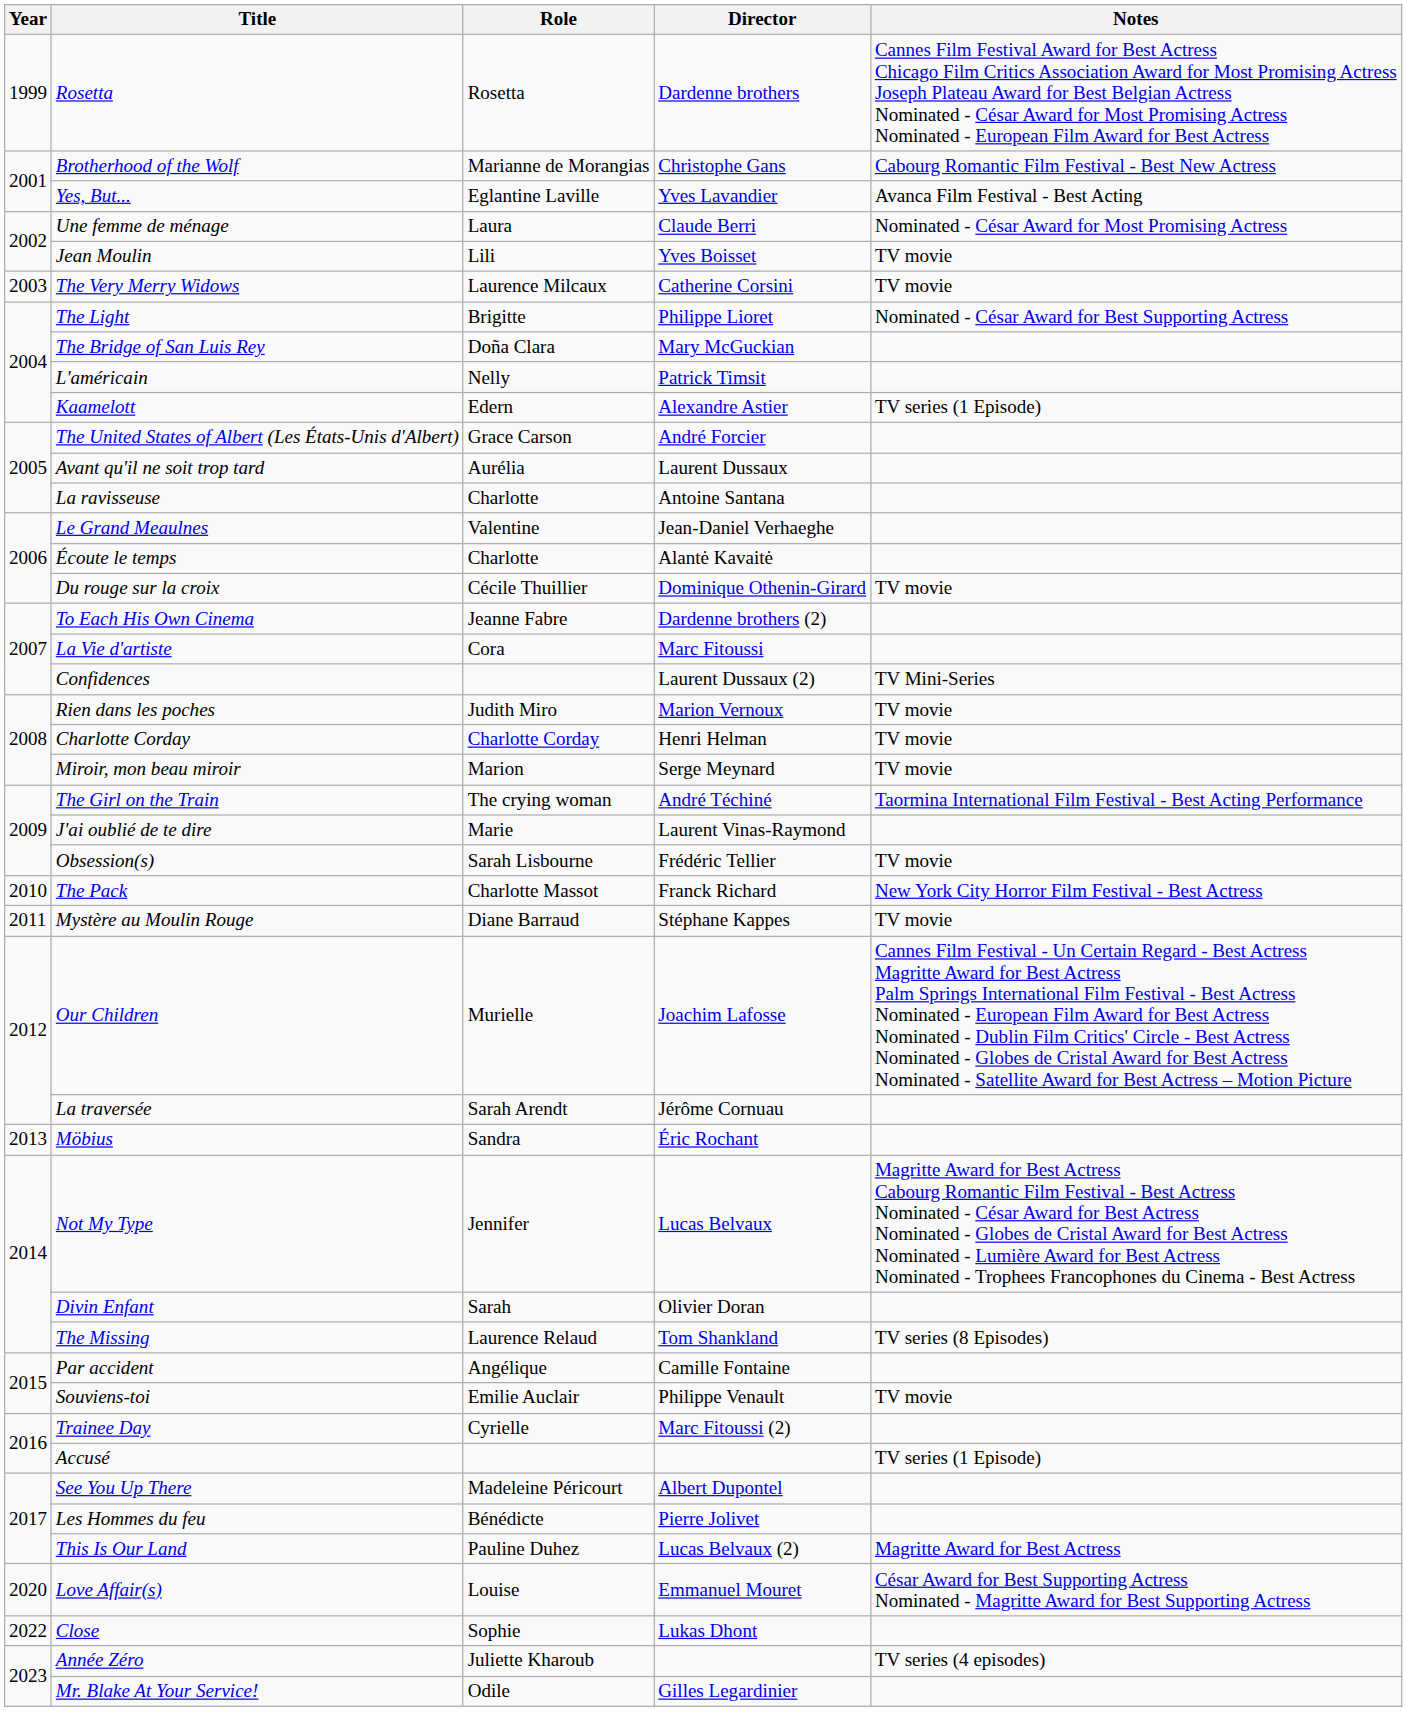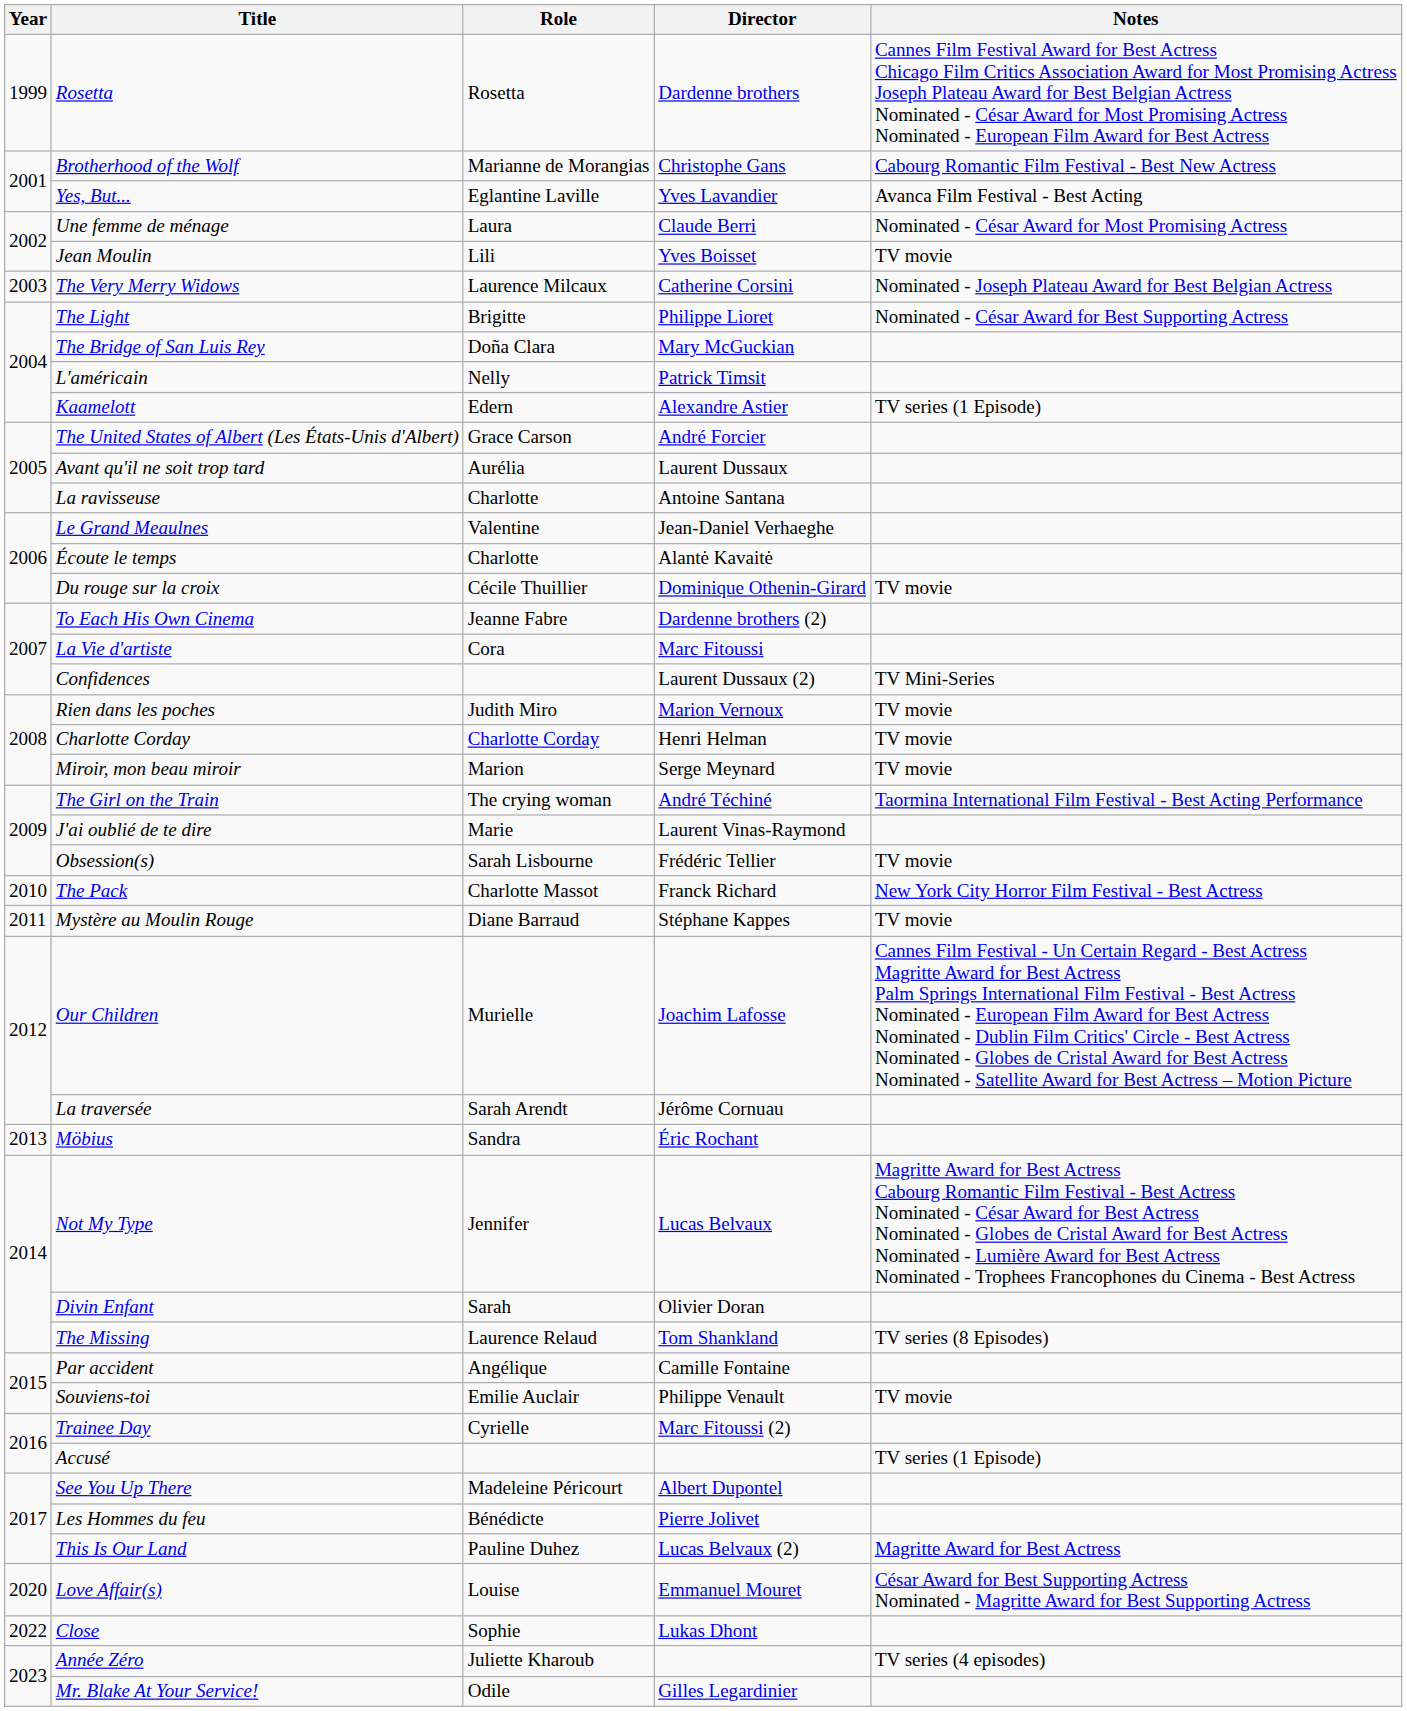The Very Merry Widows | Notes: TV movie -> Nominated - Joseph Plateau Award for Best Belgian Actress
